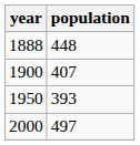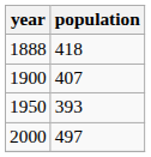1888 | population: 448 -> 418
